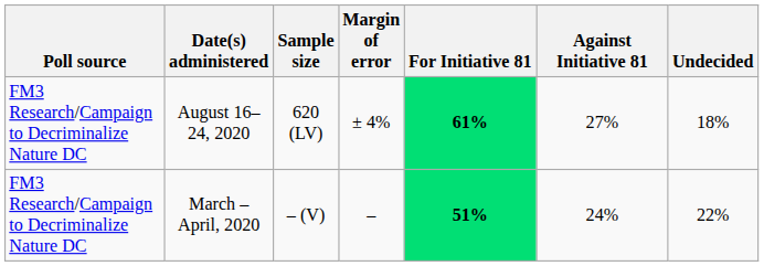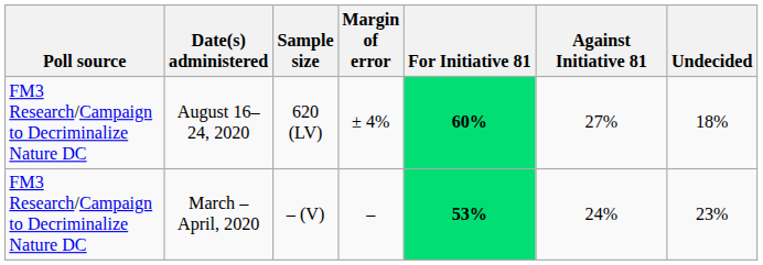August 16–24, 2020 | For Initiative 81: 61% -> 60%
March – April, 2020 | For Initiative 81: 51% -> 53%
March – April, 2020 | Undecided: 22% -> 23%
